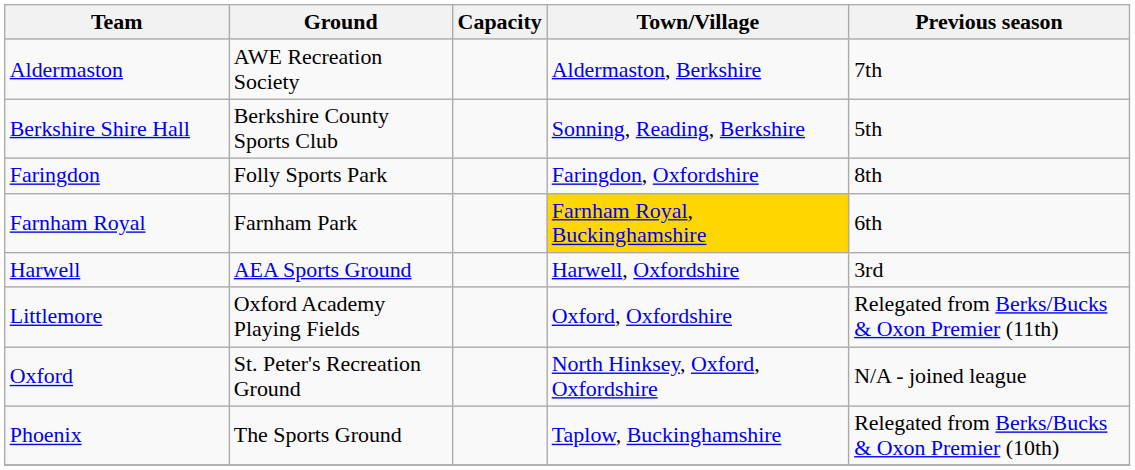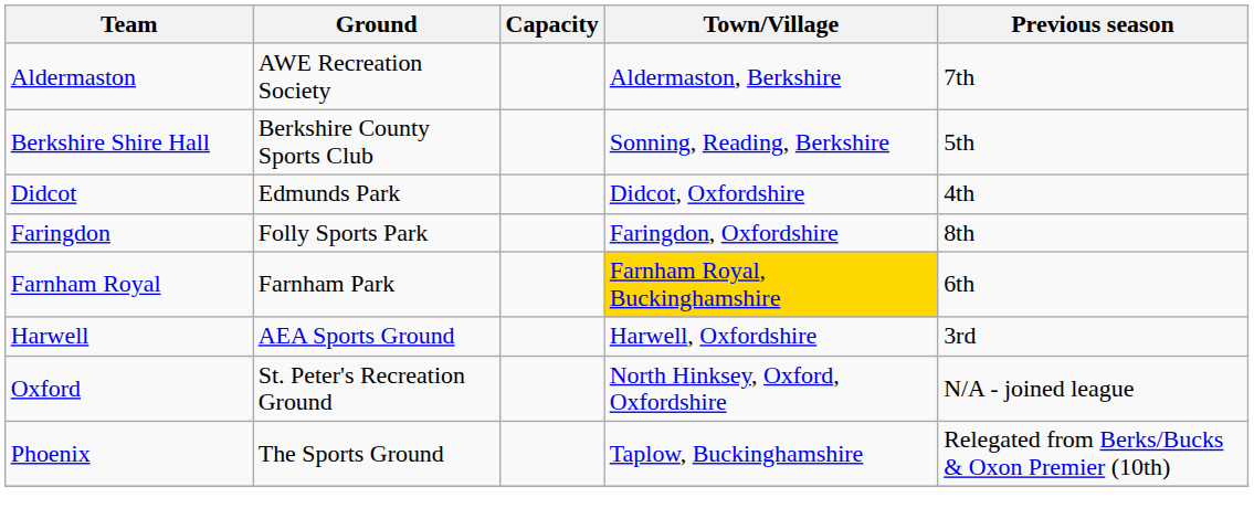+ row: Didcot | Edmunds Park | Didcot, Oxfordshire | 4th
- row: Littlemore | Oxford Academy Playing Fields | Oxford, Oxfordshire | Relegated from Berks/Bucks & Oxon Premier (11th)
